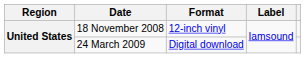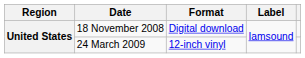18 November 2008 | Format: 12-inch vinyl -> Digital download
24 March 2009 | Format: Digital download -> 12-inch vinyl
